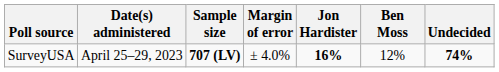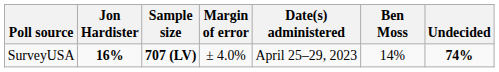columns swapped: Date(s) administered <-> Jon Hardister
SurveyUSA | Ben Moss: 12% -> 14%
